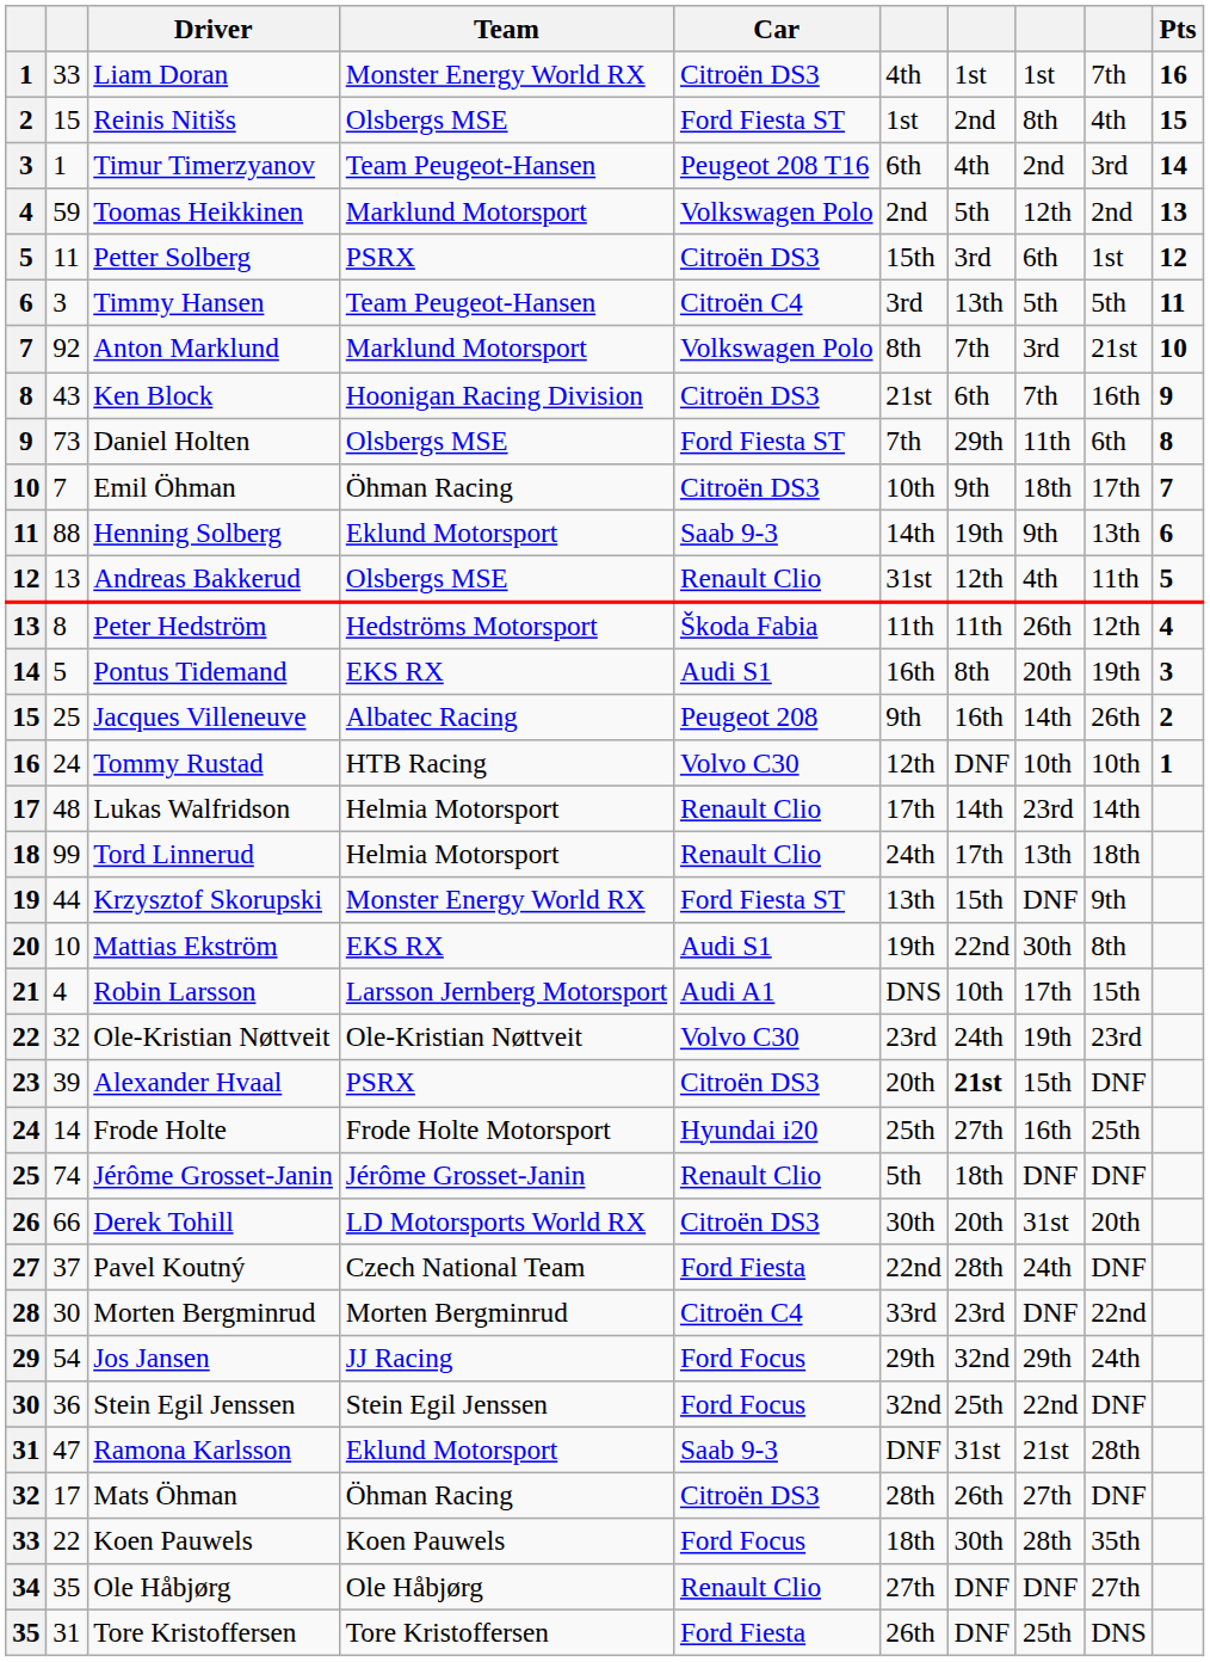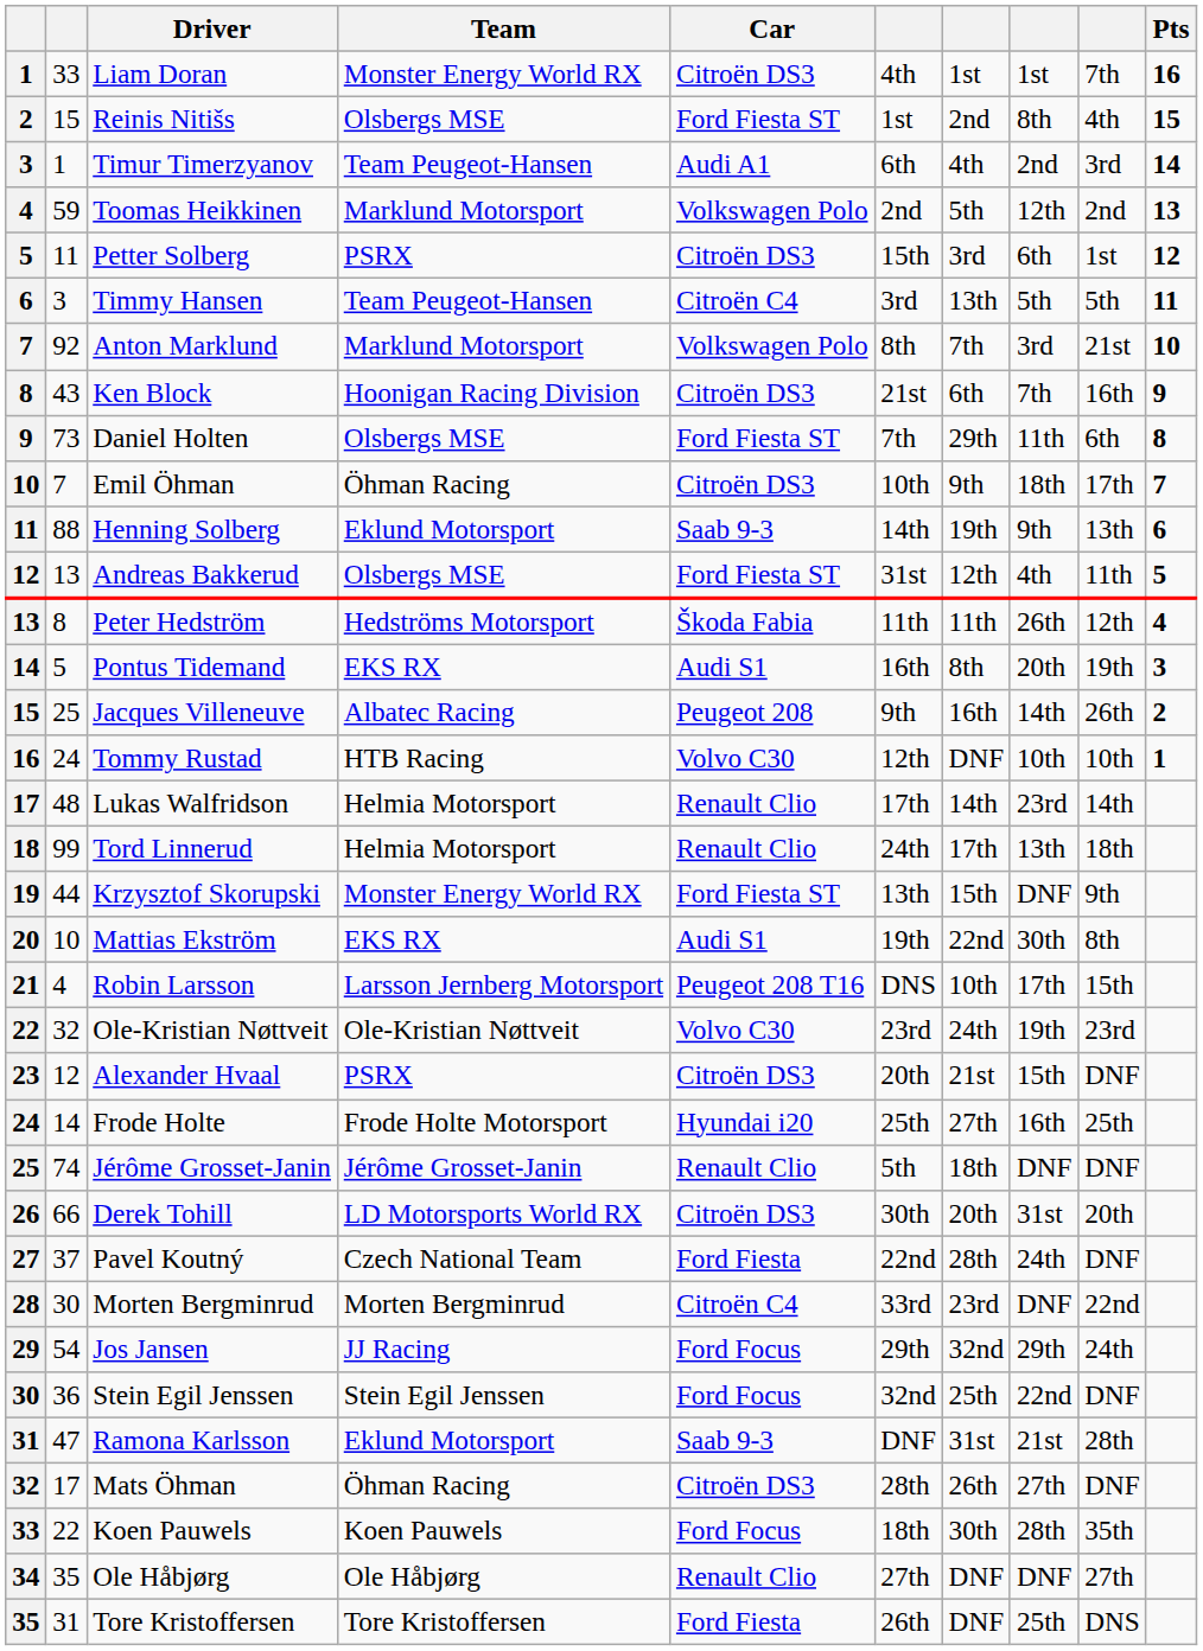Timur Timerzyanov | Car: Peugeot 208 T16 -> Audi A1
Andreas Bakkerud | Car: Renault Clio -> Ford Fiesta ST
Robin Larsson | Car: Audi A1 -> Peugeot 208 T16
Alexander Hvaal | column 2: 39 -> 12
Alexander Hvaal | column 7: bold -> normal
